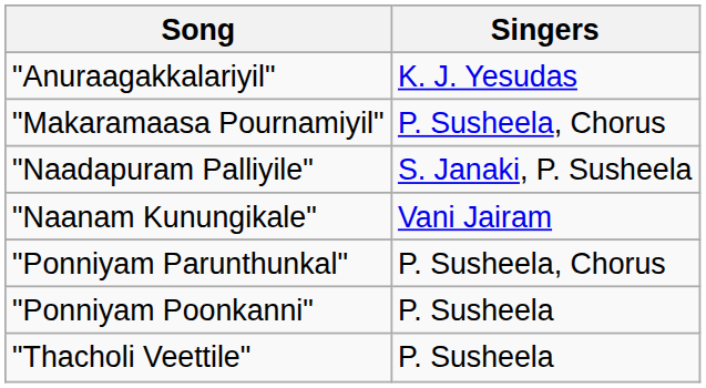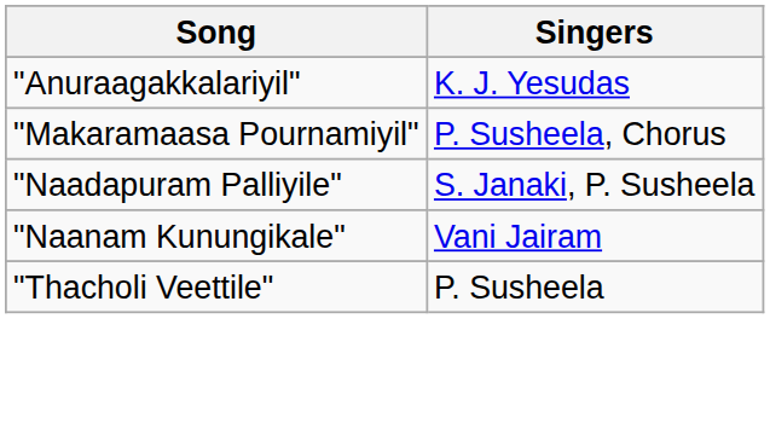- row: "Ponniyam Parunthunkal" | P. Susheela, Chorus
- row: "Ponniyam Poonkanni" | P. Susheela
